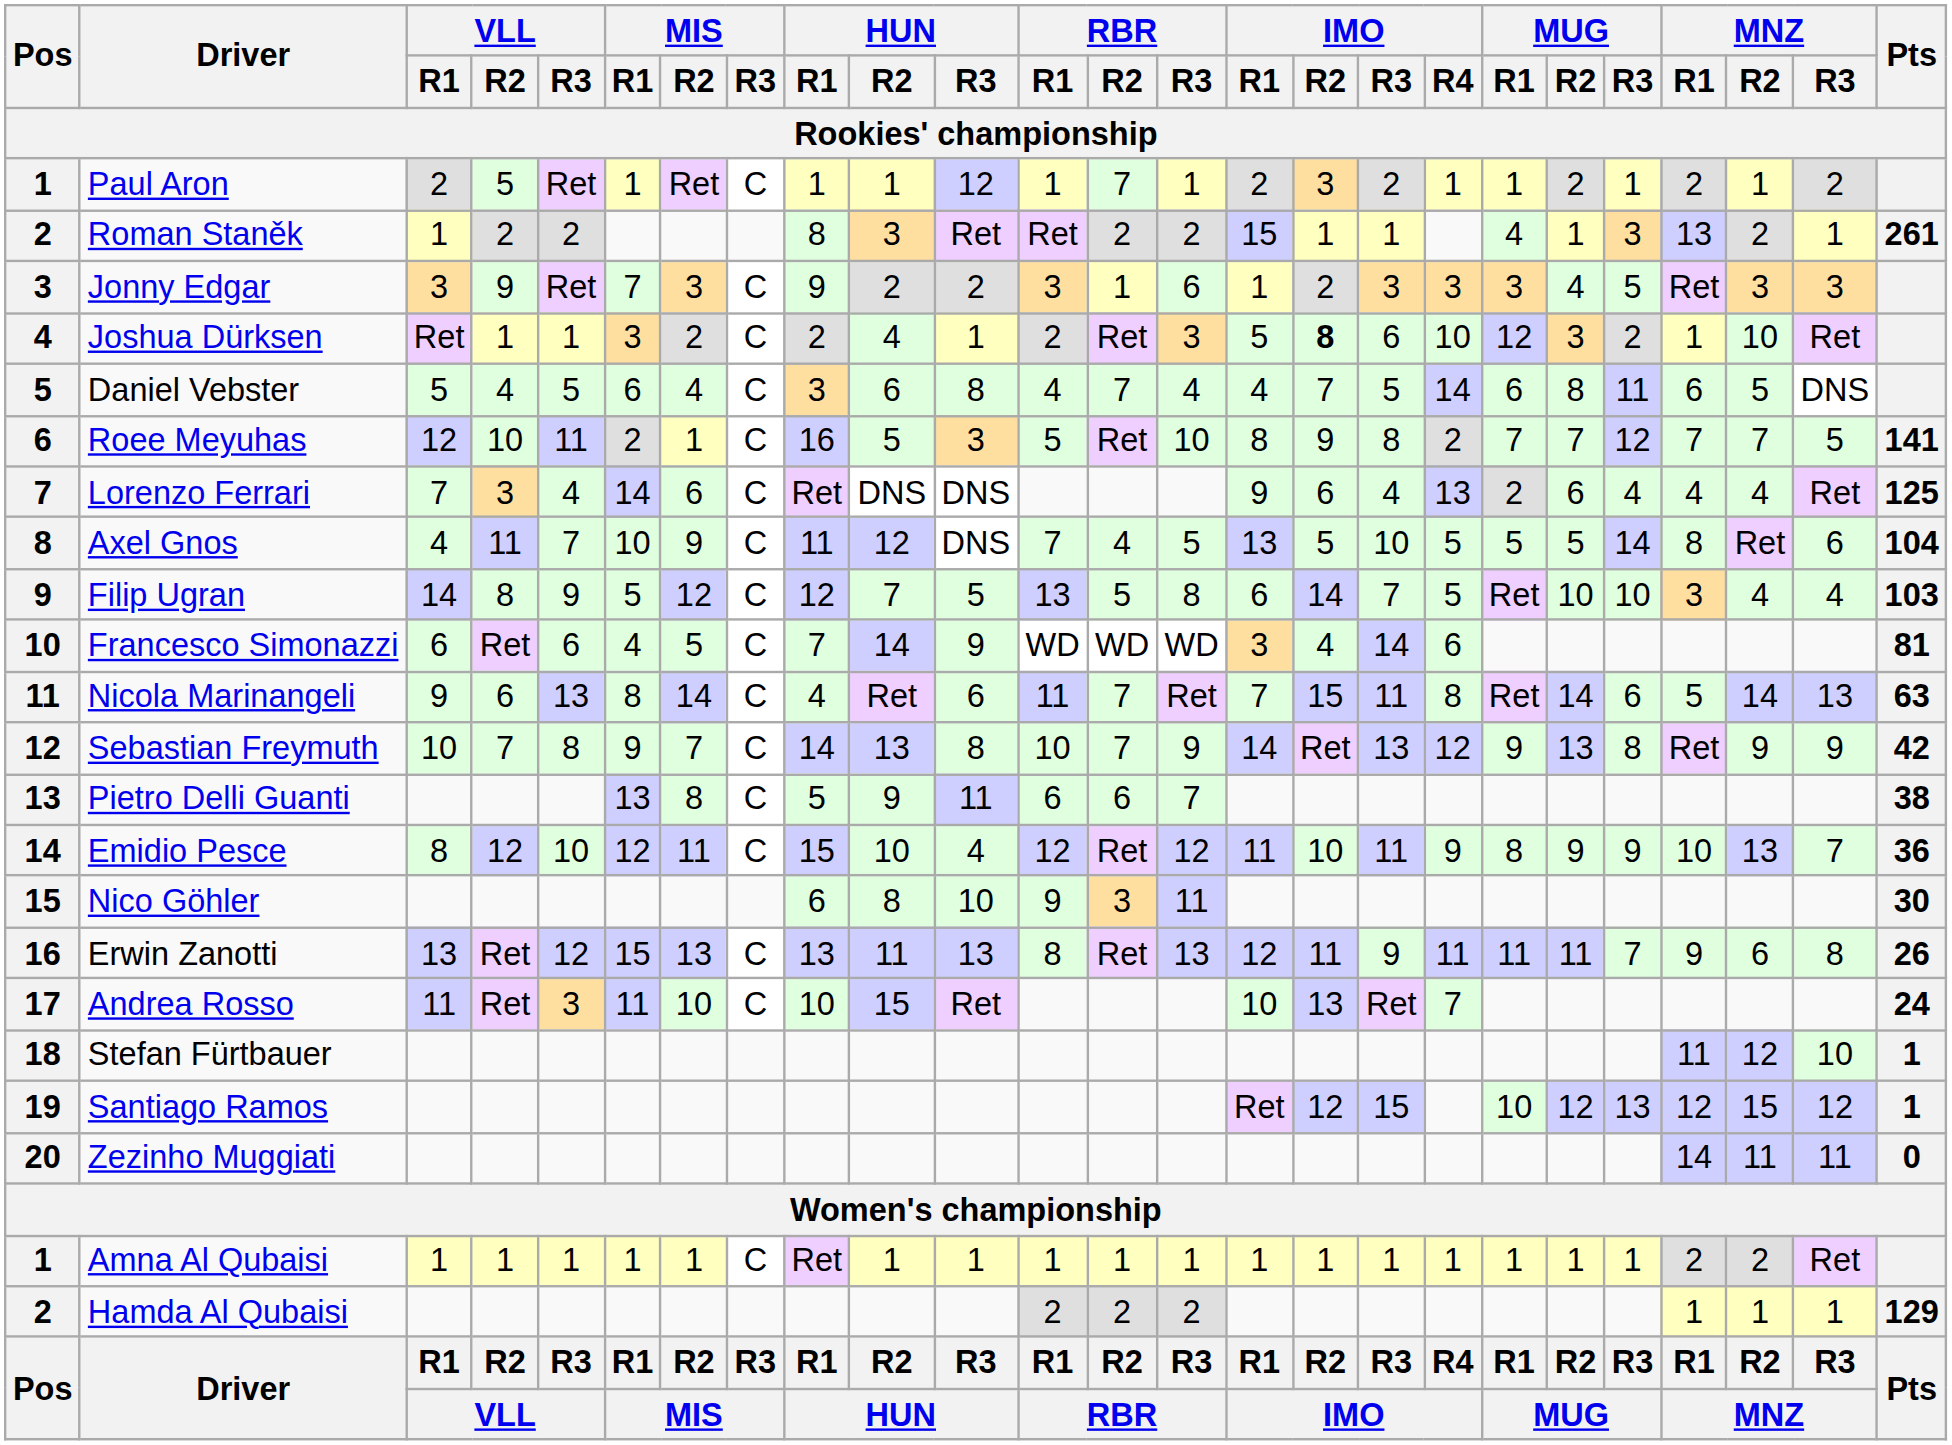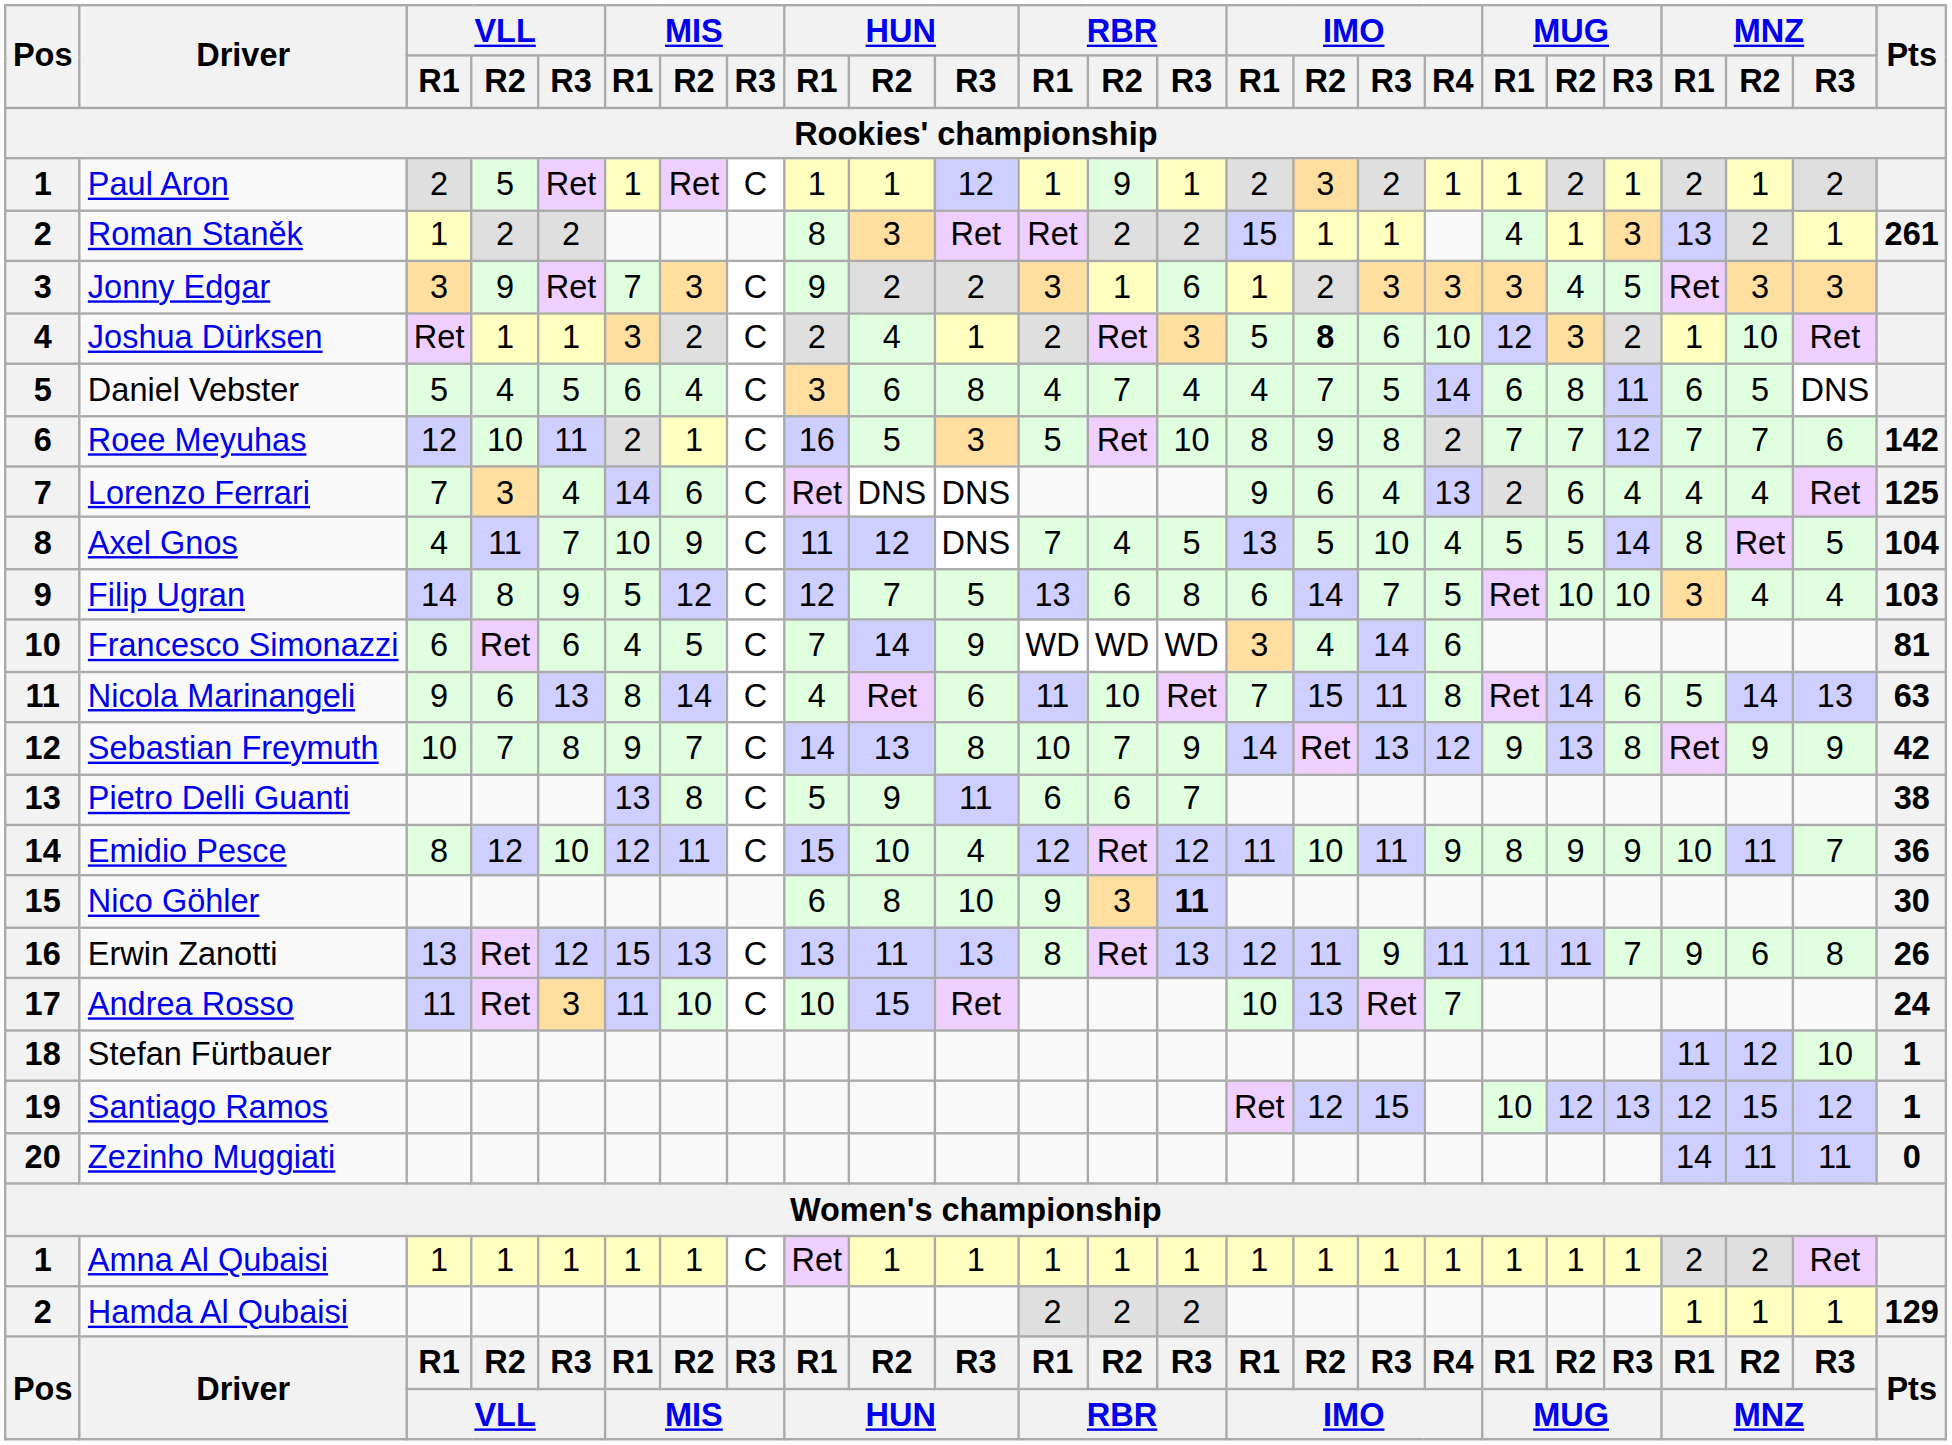Paul Aron | RBR / R2: 7 -> 9
Roee Meyuhas | MNZ / R3: 5 -> 6
Roee Meyuhas | Pts: 141 -> 142
Axel Gnos | IMO / R4: 5 -> 4
Axel Gnos | MNZ / R3: 6 -> 5
Filip Ugran | RBR / R2: 5 -> 6
Nicola Marinangeli | RBR / R2: 7 -> 10
Emidio Pesce | MNZ / R2: 13 -> 11
Nico Göhler | RBR / R3: normal -> bold
